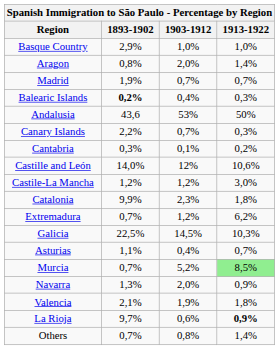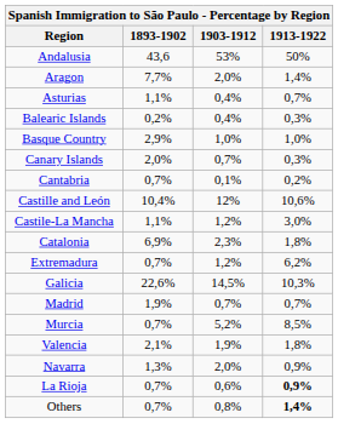rows swapped: Andalusia <-> Basque Country
Aragon | 1893-1902: 0,8% -> 7,7%
rows swapped: Asturias <-> Madrid
Balearic Islands | 1893-1902: bold -> normal
Canary Islands | 1893-1902: 2,2% -> 2,0%
Cantabria | 1893-1902: 0,3% -> 0,7%
Castille and León | 1893-1902: 14,0% -> 10,4%
Castile-La Mancha | 1893-1902: 1,2% -> 1,1%
Catalonia | 1893-1902: 9,9% -> 6,9%
Galicia | 1893-1902: 22,5% -> 22,6%
Murcia | 1913-1922: lightgreen background -> no background
rows swapped: Navarra <-> Valencia
La Rioja | 1893-1902: 9,7% -> 0,7%
Others | 1913-1922: normal -> bold
